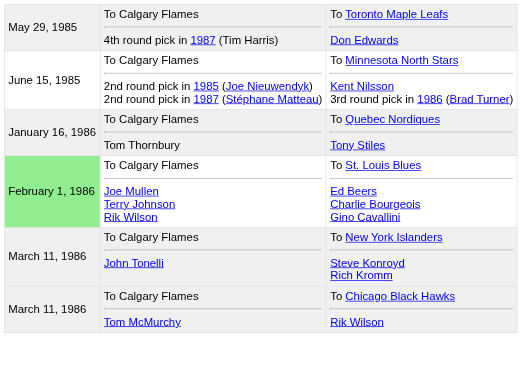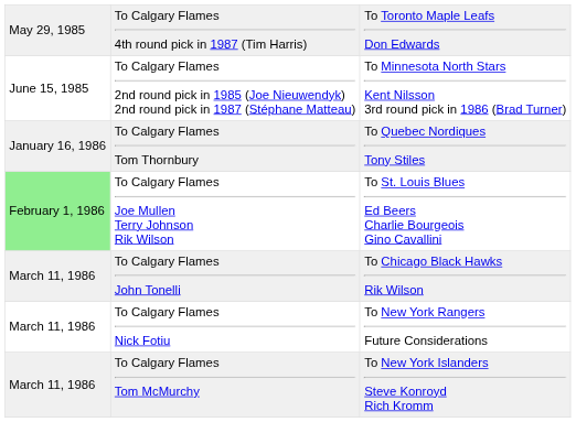To Calgary Flames John Tonelli | column 3: To New York Islanders Steve Konroyd Rich Kromm -> To Chicago Black Hawks Rik Wilson
+ row: March 11, 1986 | To Calgary Flames Nick Fotiu | To New York Rangers Future Considerations
To Calgary Flames Tom McMurchy | column 3: To Chicago Black Hawks Rik Wilson -> To New York Islanders Steve Konroyd Rich Kromm
